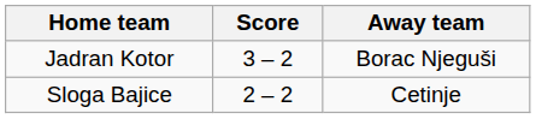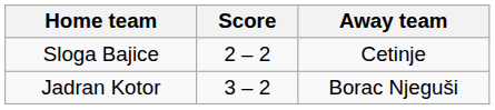rows swapped: Sloga Bajice <-> Jadran Kotor
